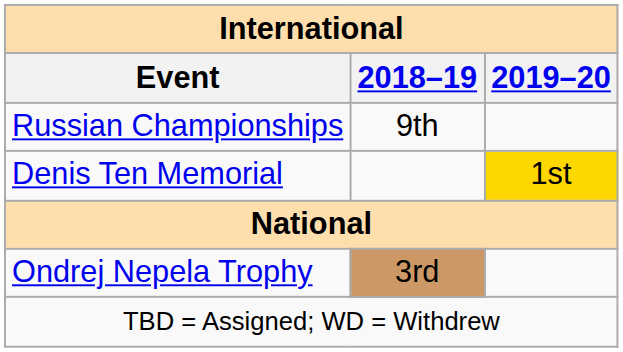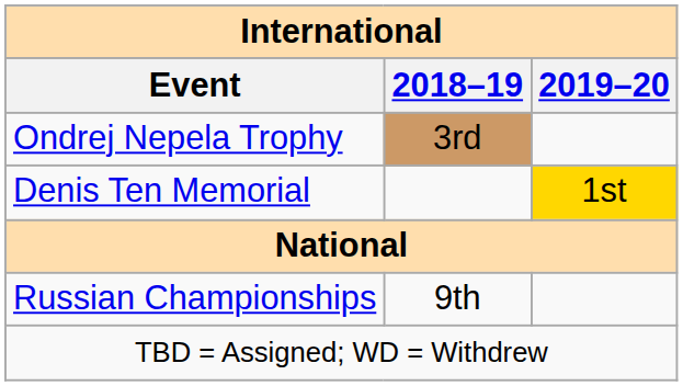rows swapped: Ondrej Nepela Trophy <-> Russian Championships
